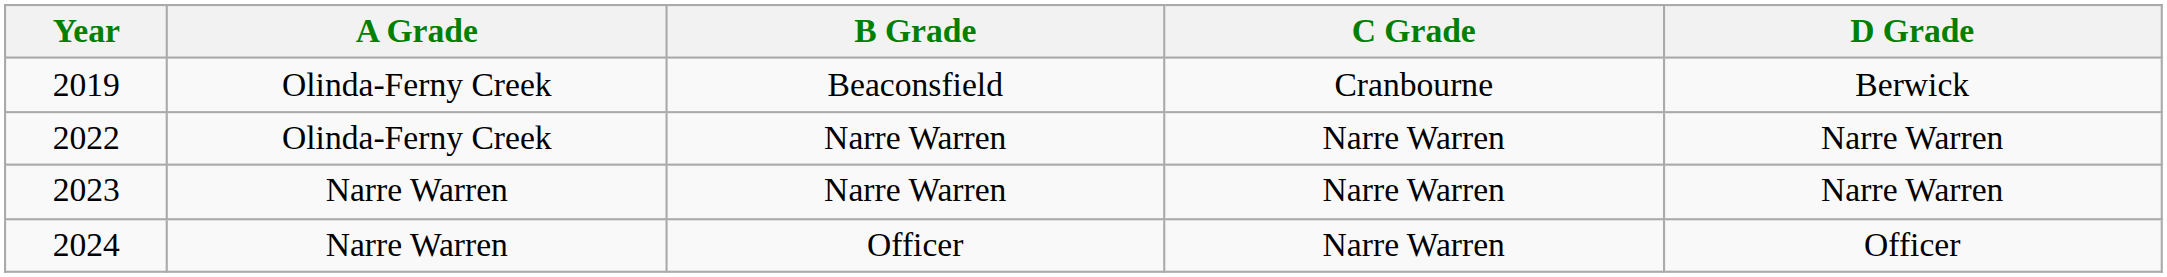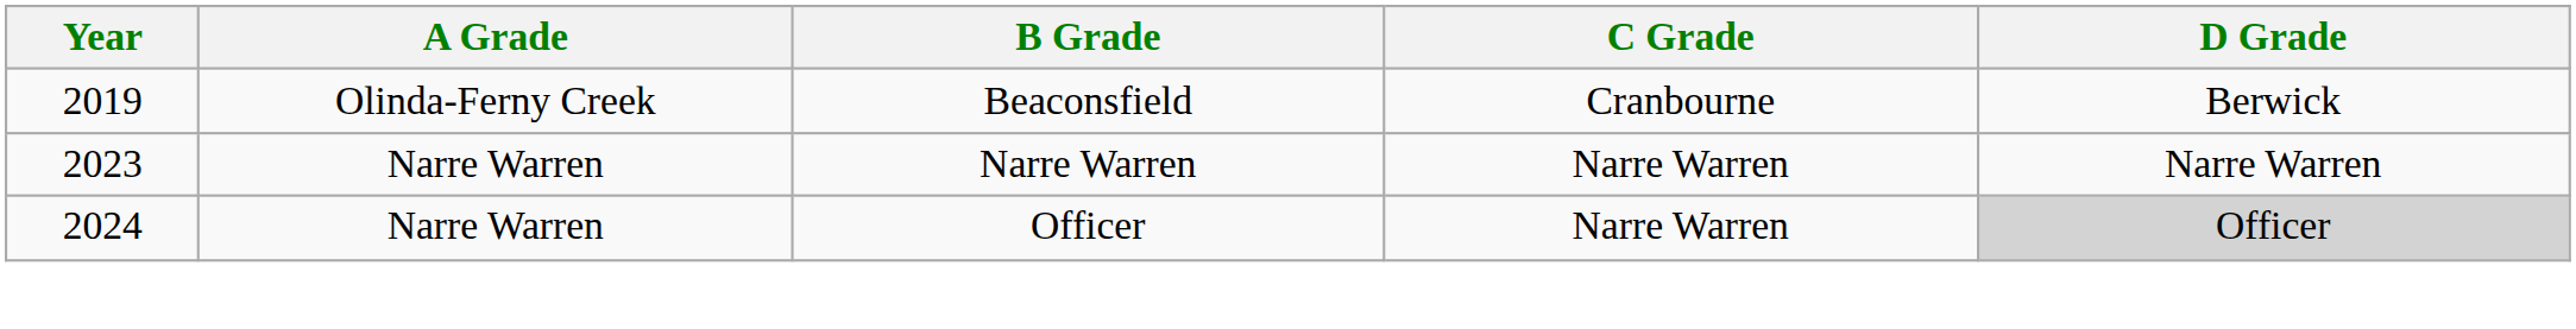- row: 2022 | Olinda-Ferny Creek | Narre Warren | Narre Warren | Narre Warren
2024 | D Grade: no background -> lightgrey background
